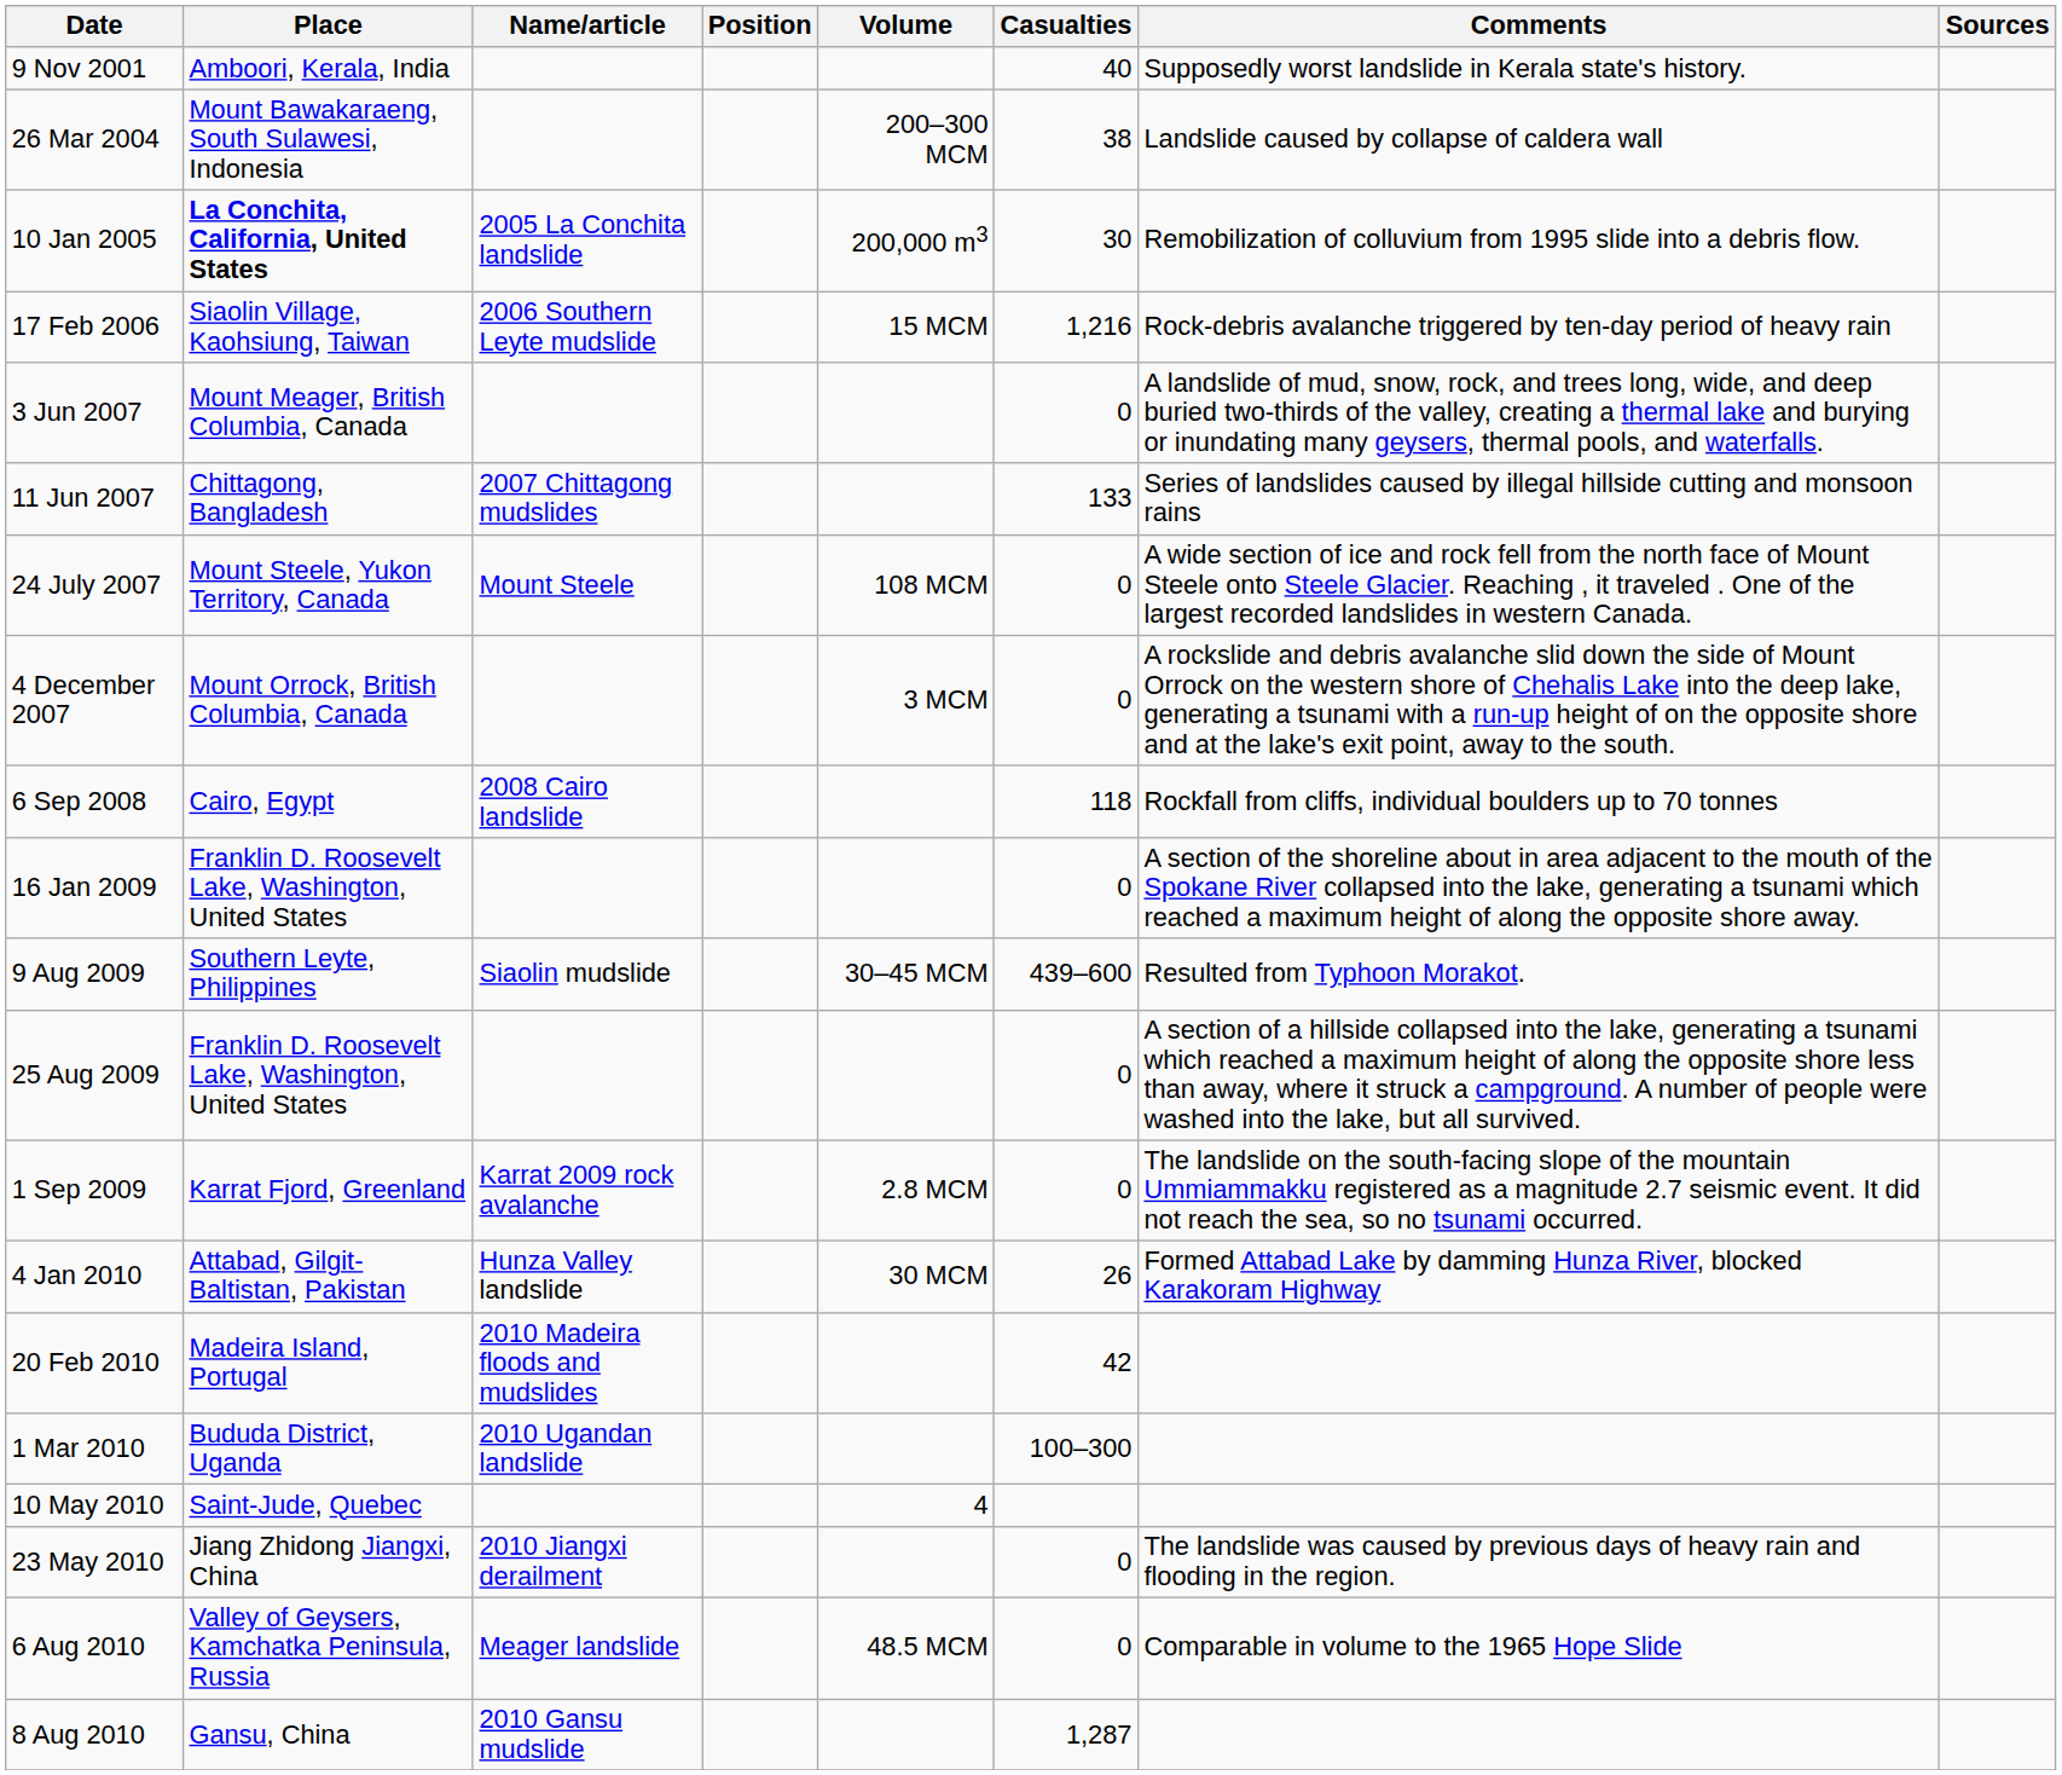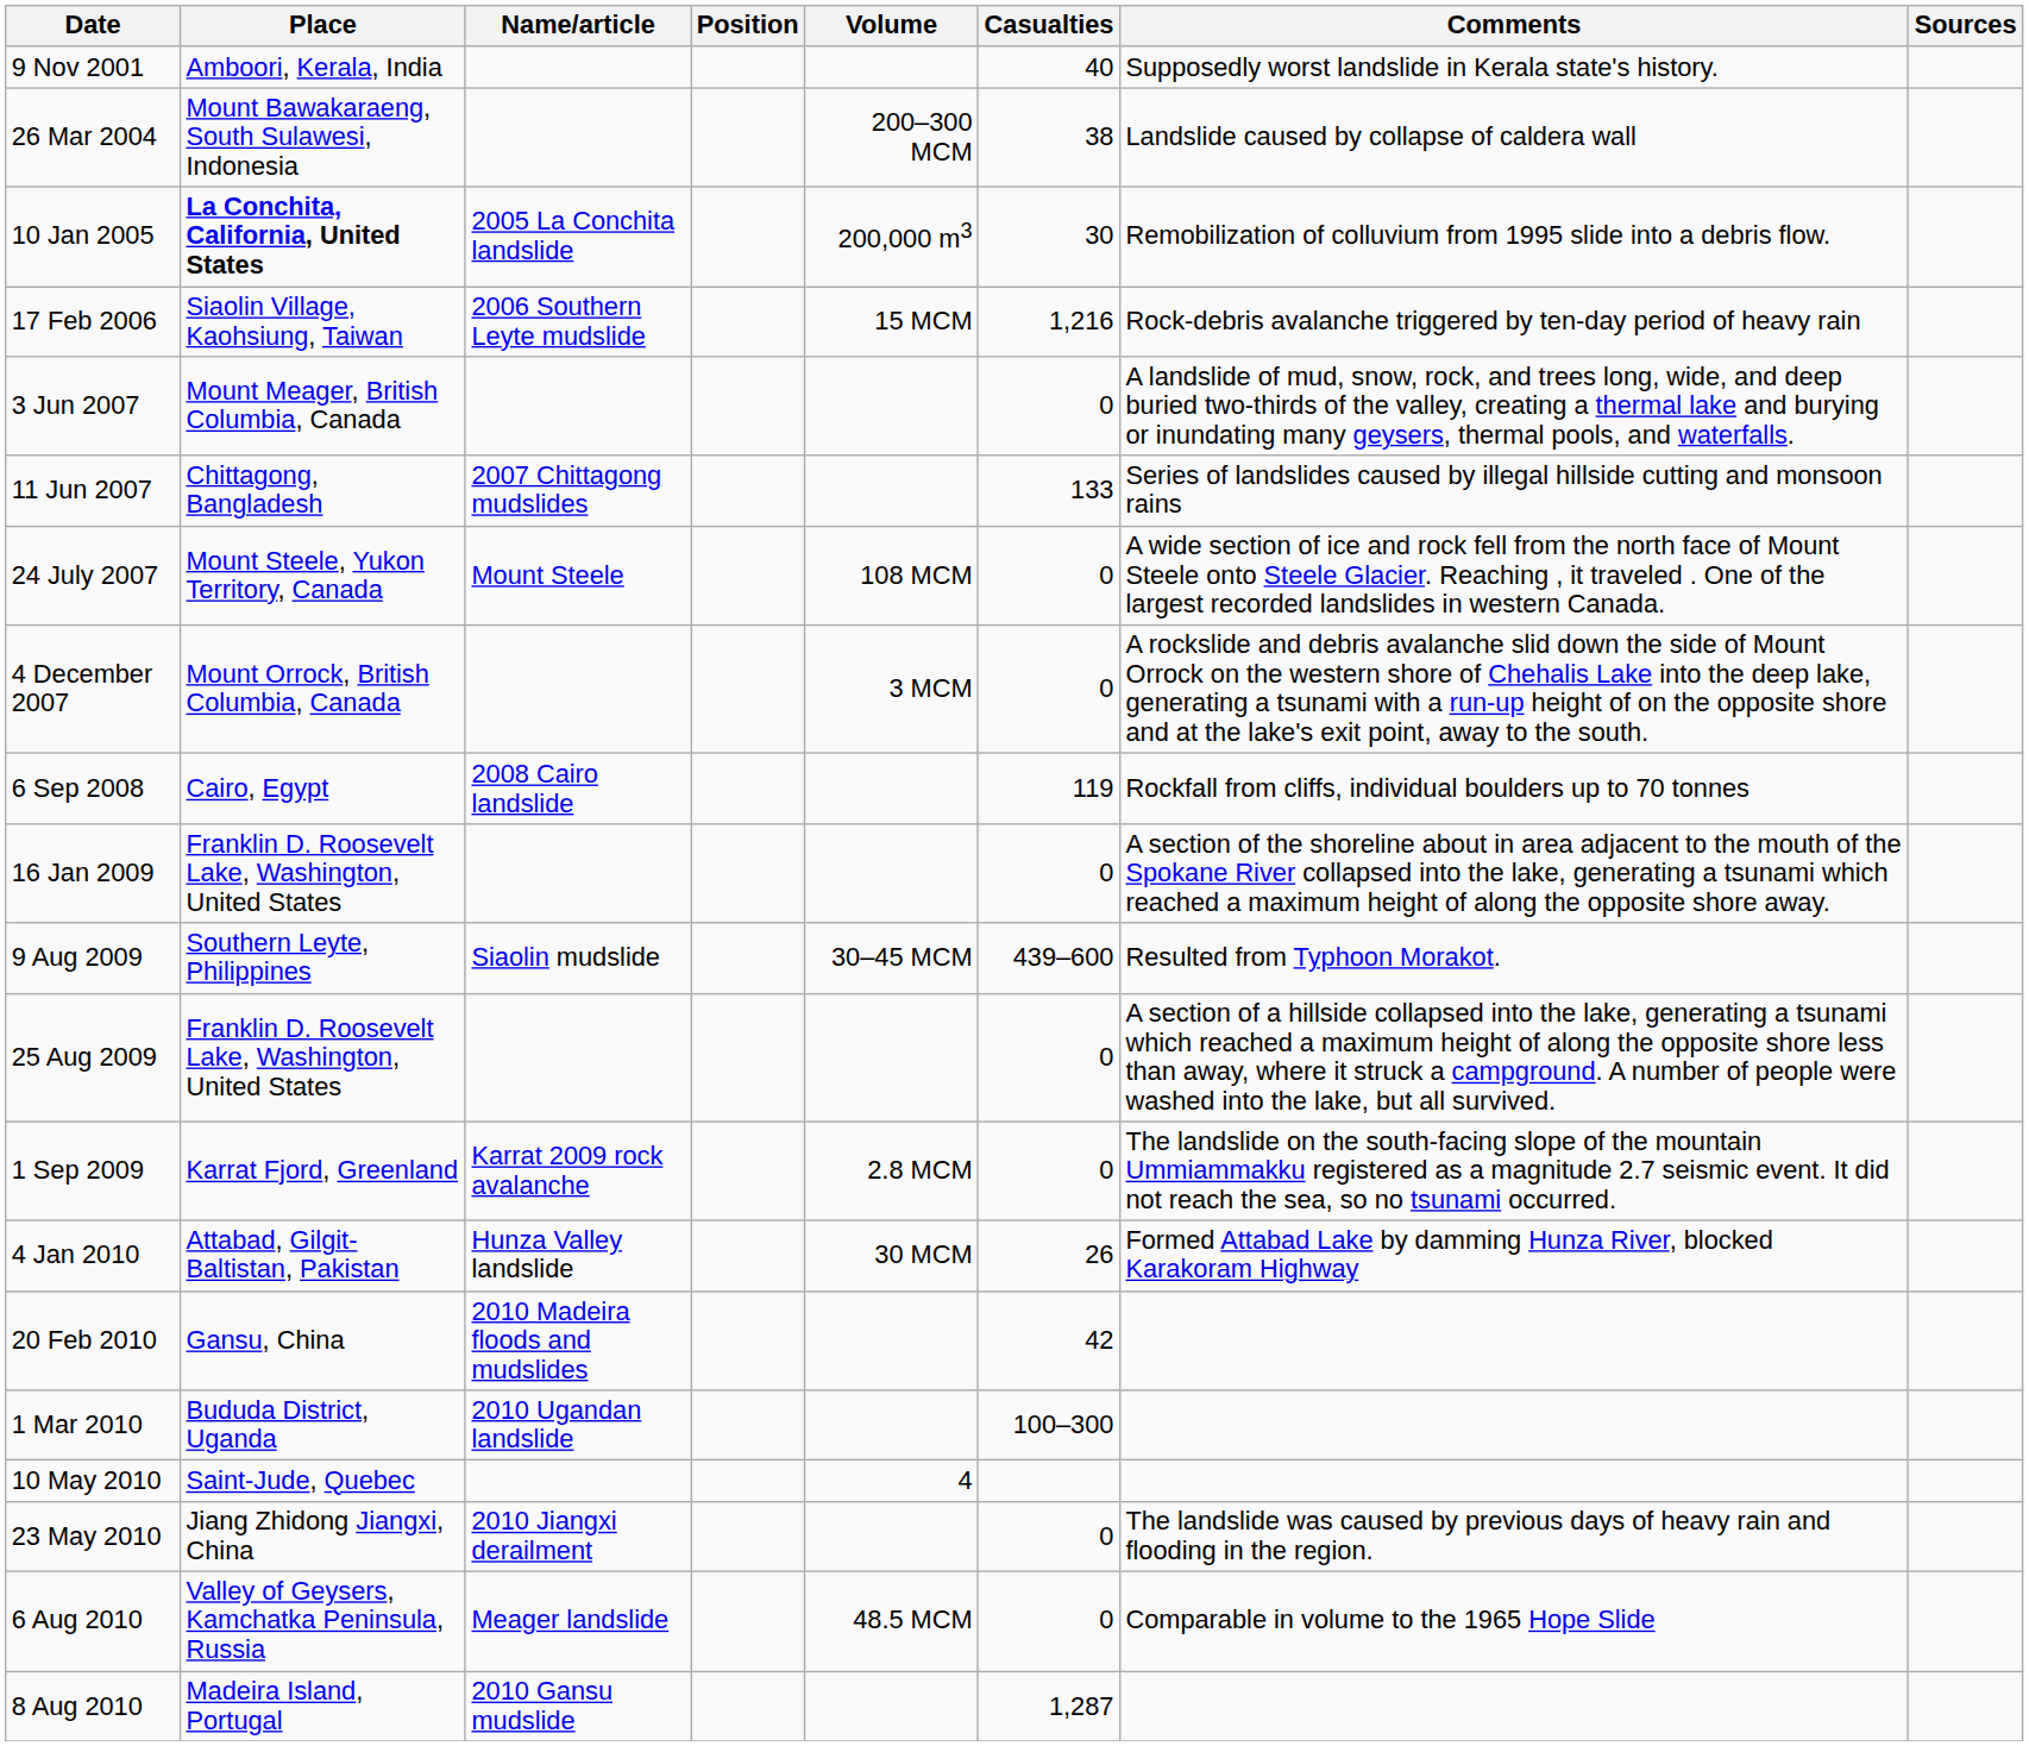6 Sep 2008 | Casualties: 118 -> 119
20 Feb 2010 | Place: Madeira Island, Portugal -> Gansu, China
8 Aug 2010 | Place: Gansu, China -> Madeira Island, Portugal
